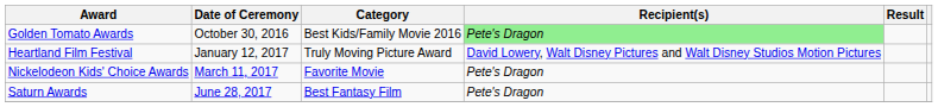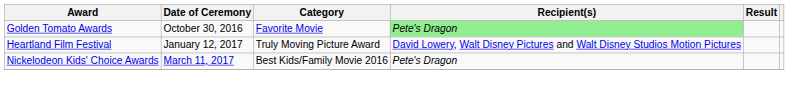Golden Tomato Awards | Category: Best Kids/Family Movie 2016 -> Favorite Movie
Nickelodeon Kids' Choice Awards | Category: Favorite Movie -> Best Kids/Family Movie 2016
- row: Saturn Awards | June 28, 2017 | Best Fantasy Film | Pete's Dragon
